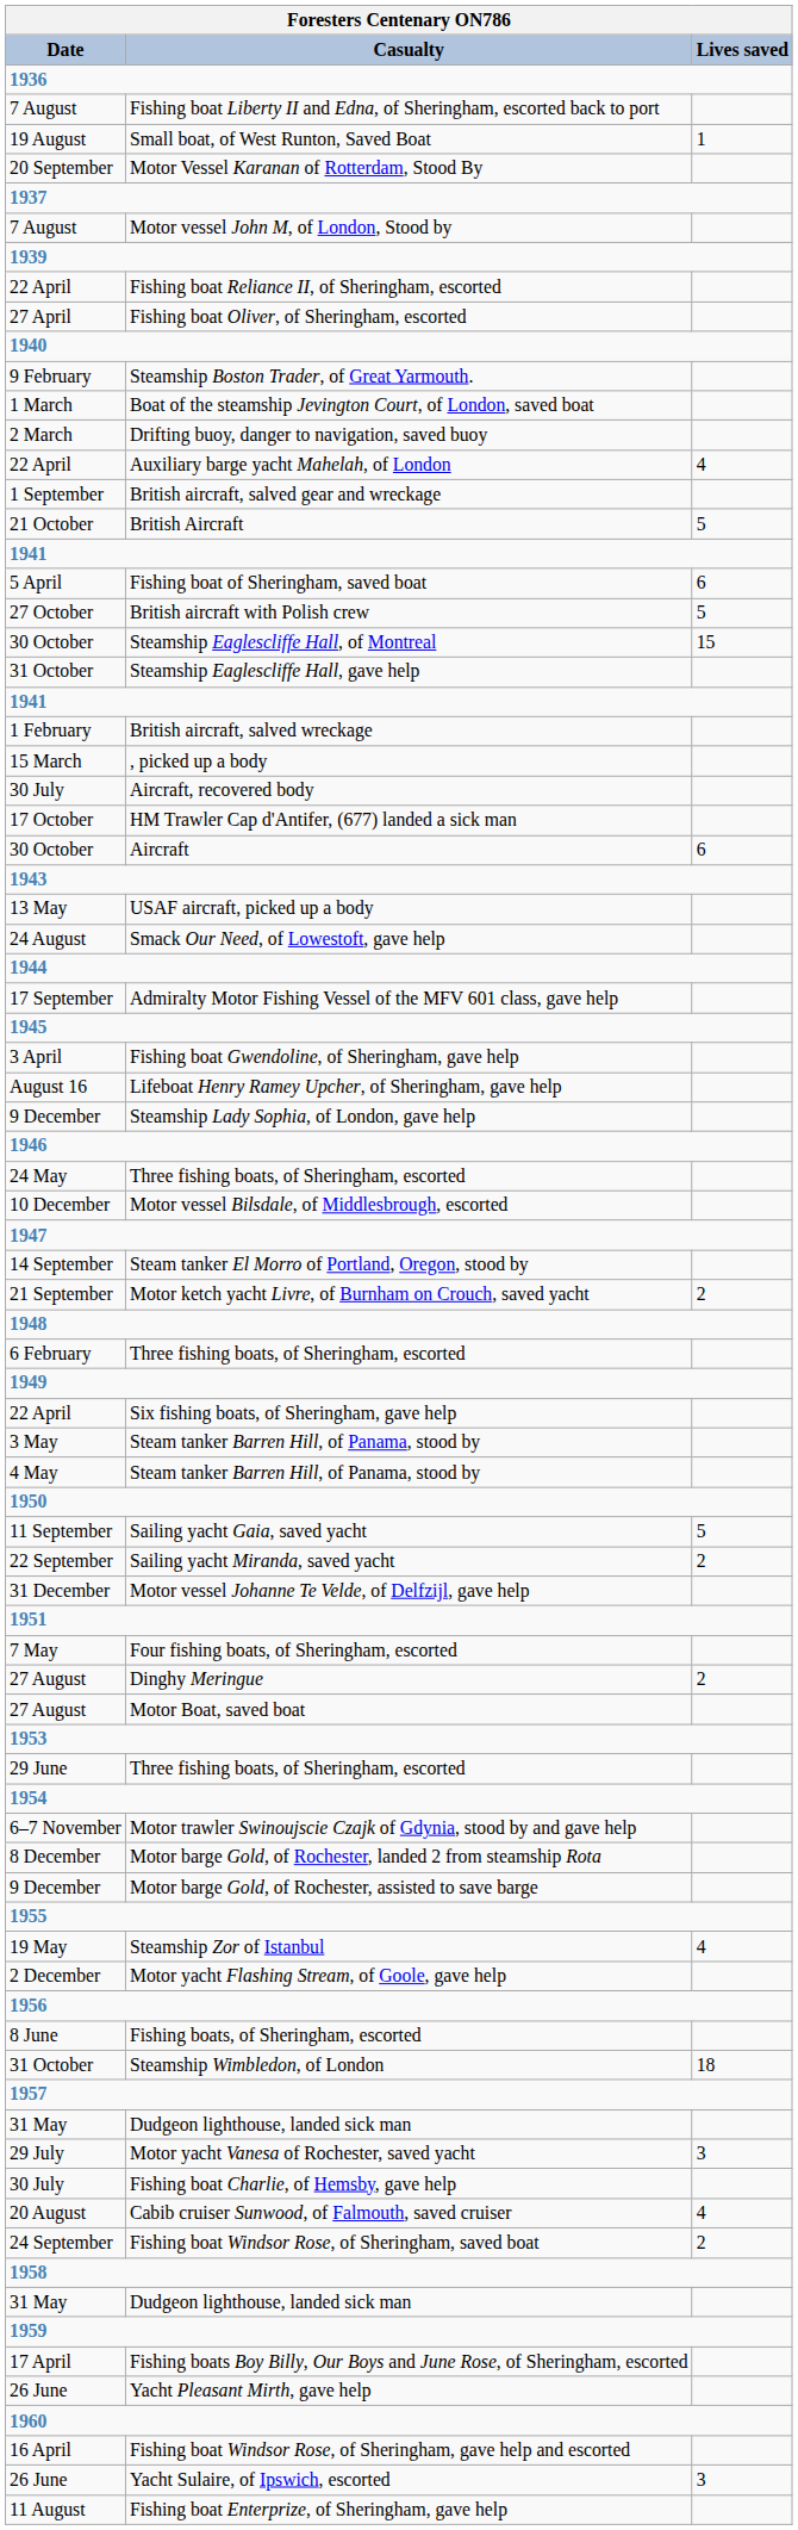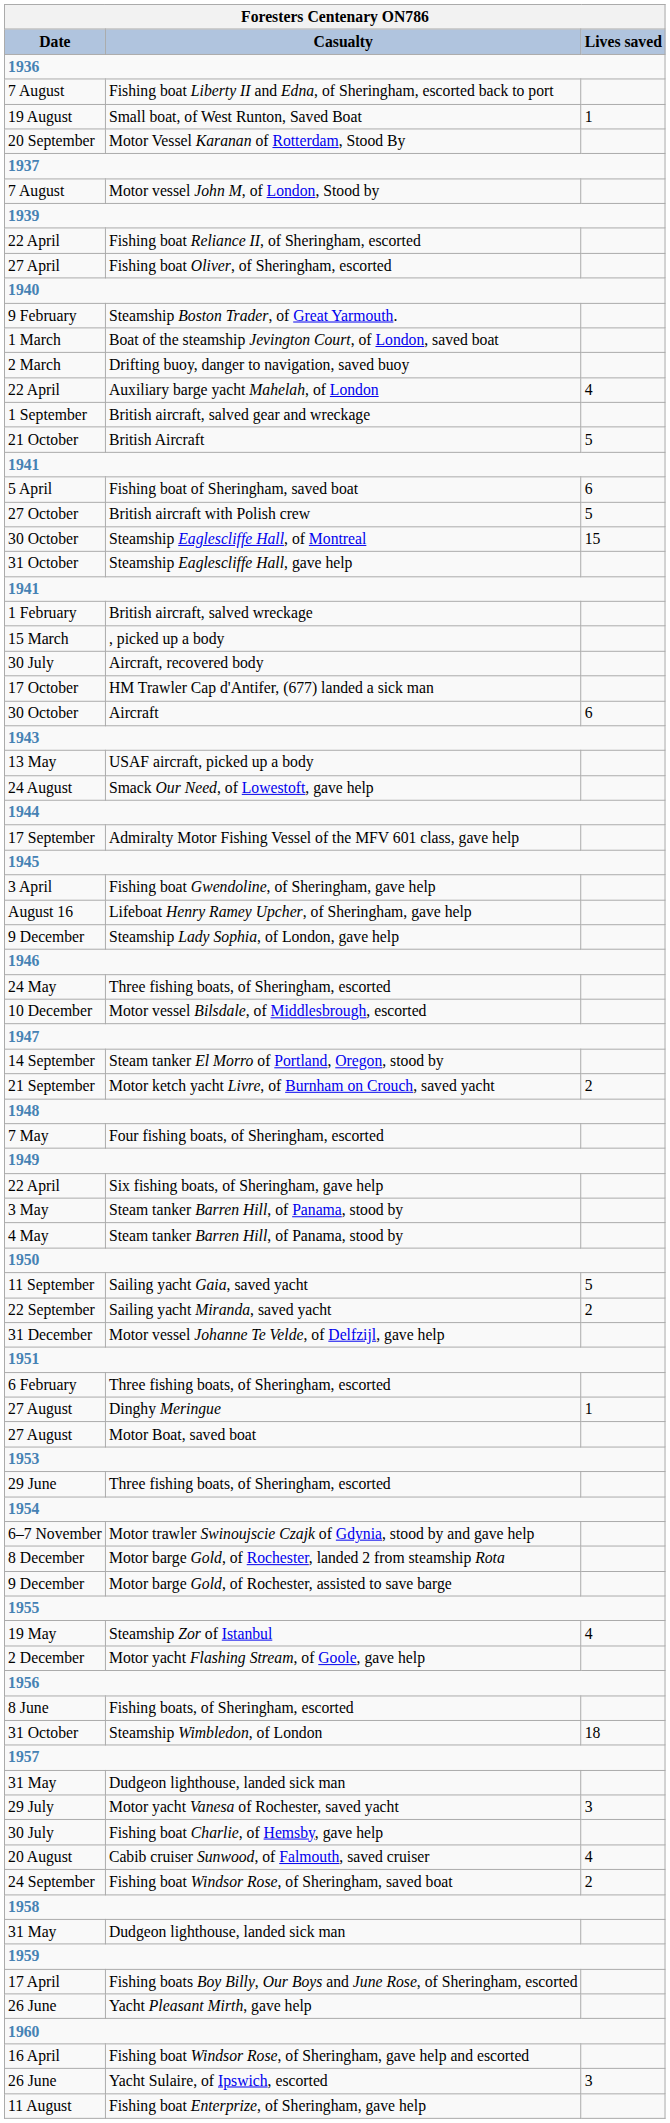rows swapped: 6 February / Three fishing boats, of Sheringham, escorted <-> Four fishing boats, of Sheringham, escorted
Dinghy Meringue | Lives saved: 2 -> 1
